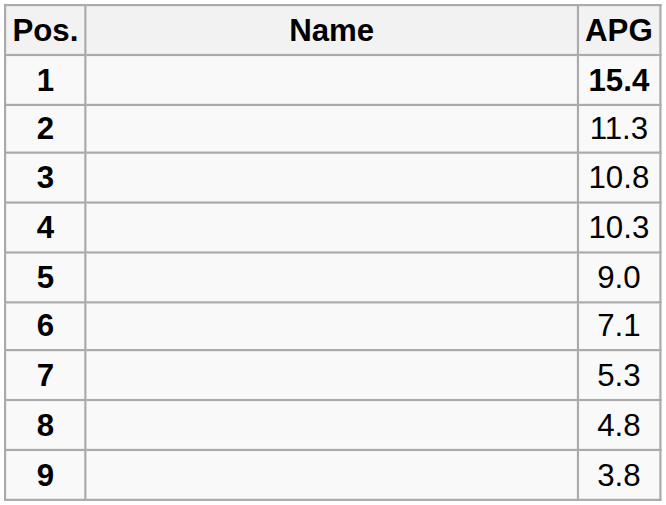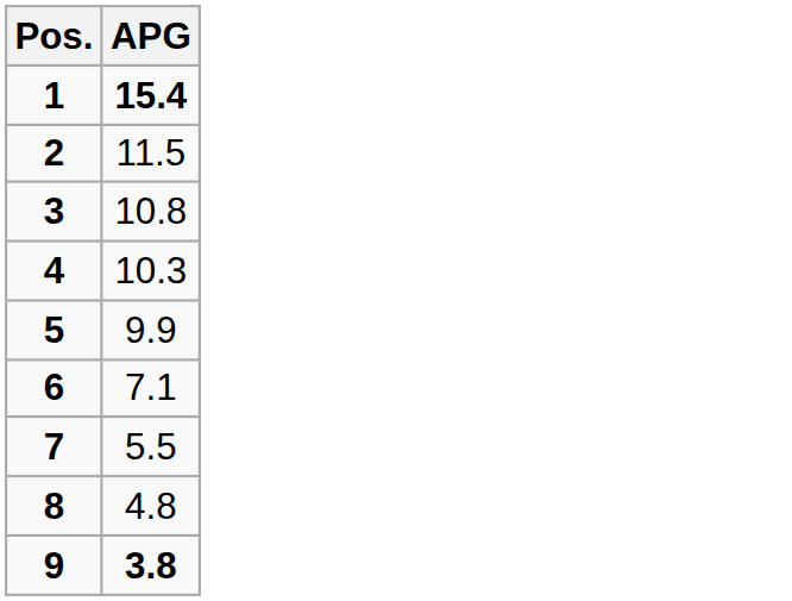- column: Name
2 | APG: 11.3 -> 11.5
5 | APG: 9.0 -> 9.9
7 | APG: 5.3 -> 5.5
9 | APG: normal -> bold
